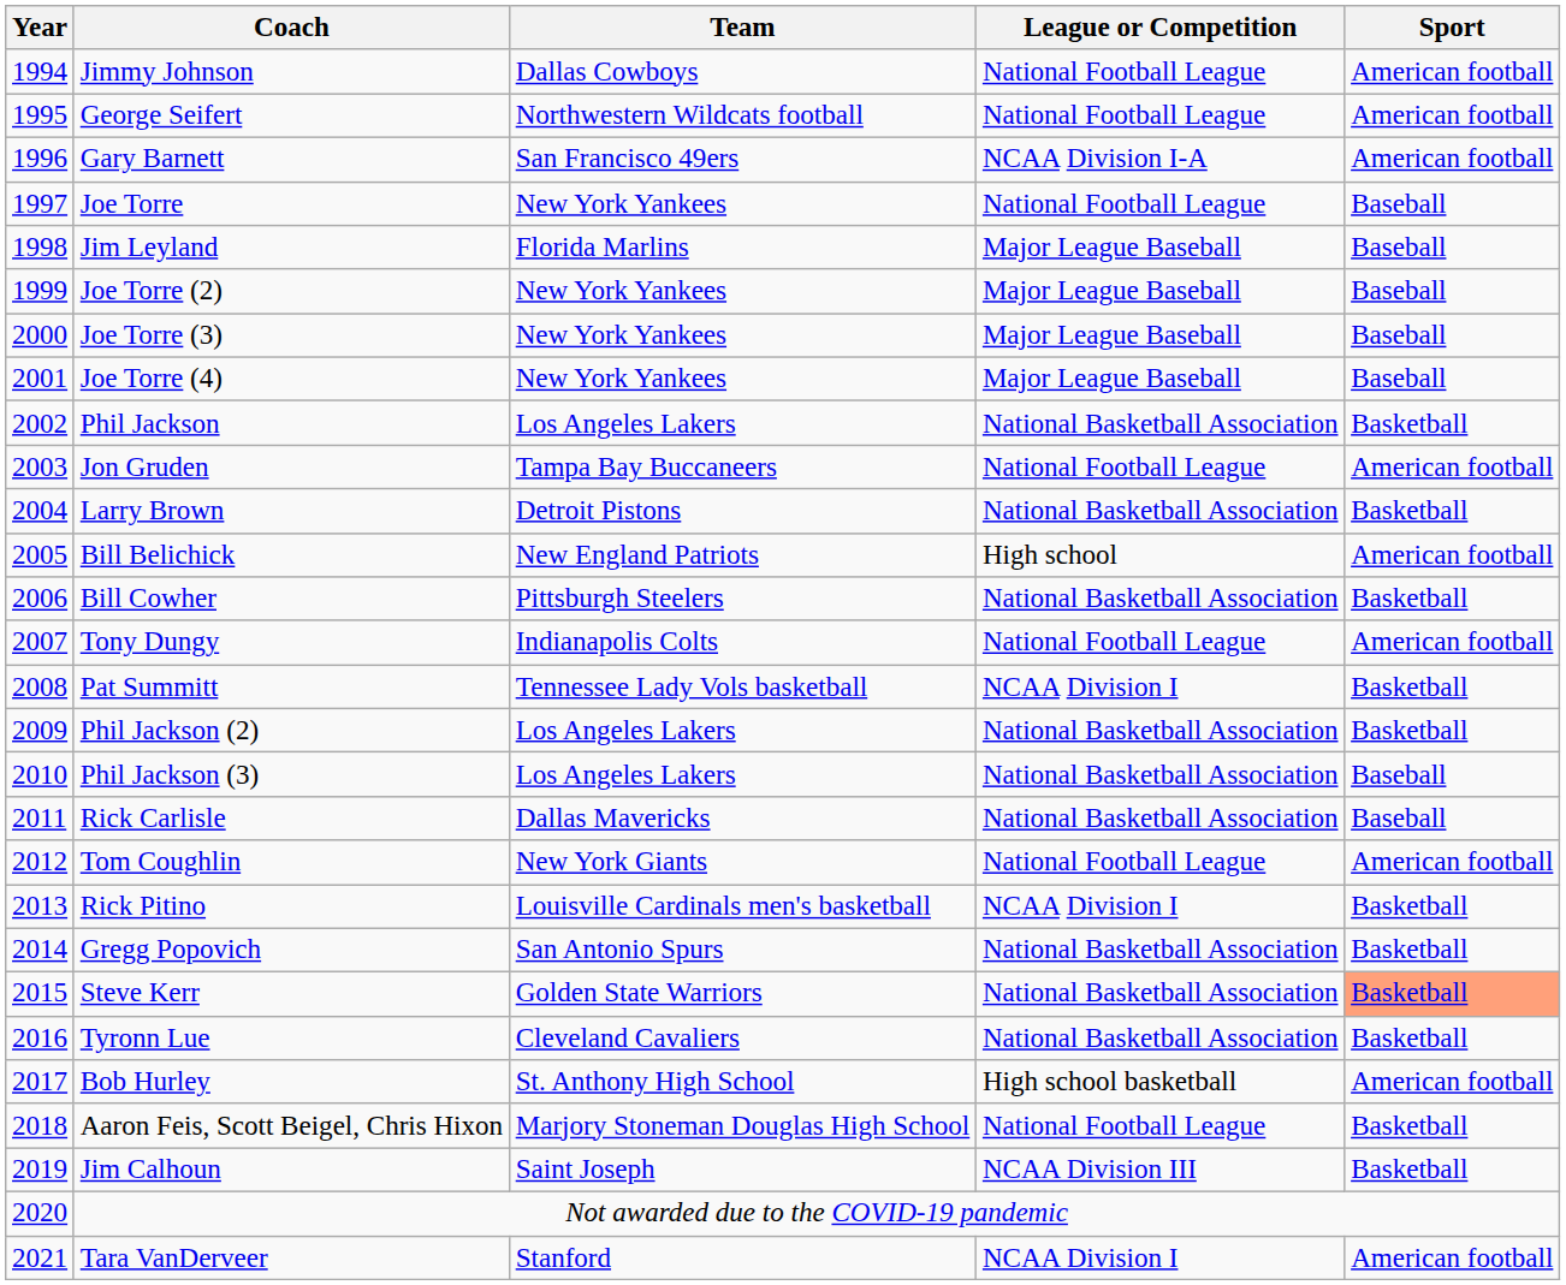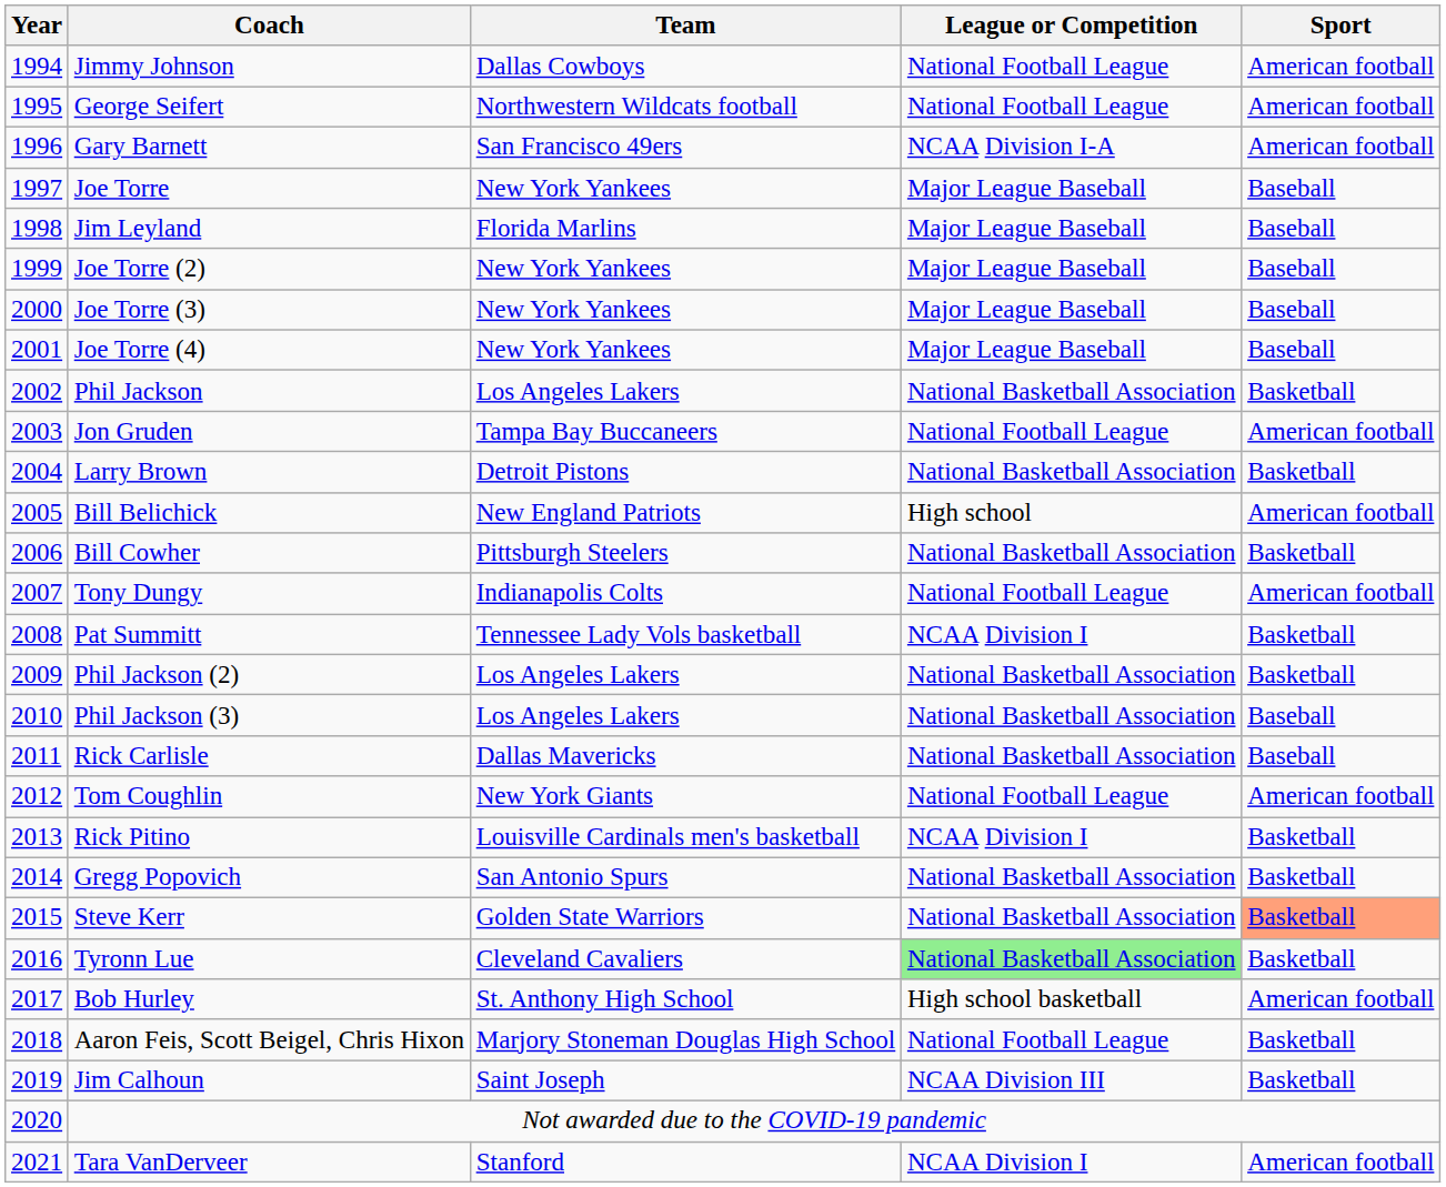Joe Torre | League or Competition: National Football League -> Major League Baseball
Tyronn Lue | League or Competition: no background -> lightgreen background
